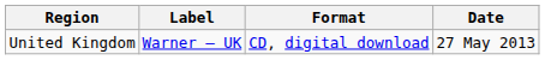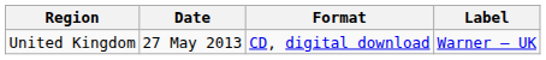columns swapped: Date <-> Label
